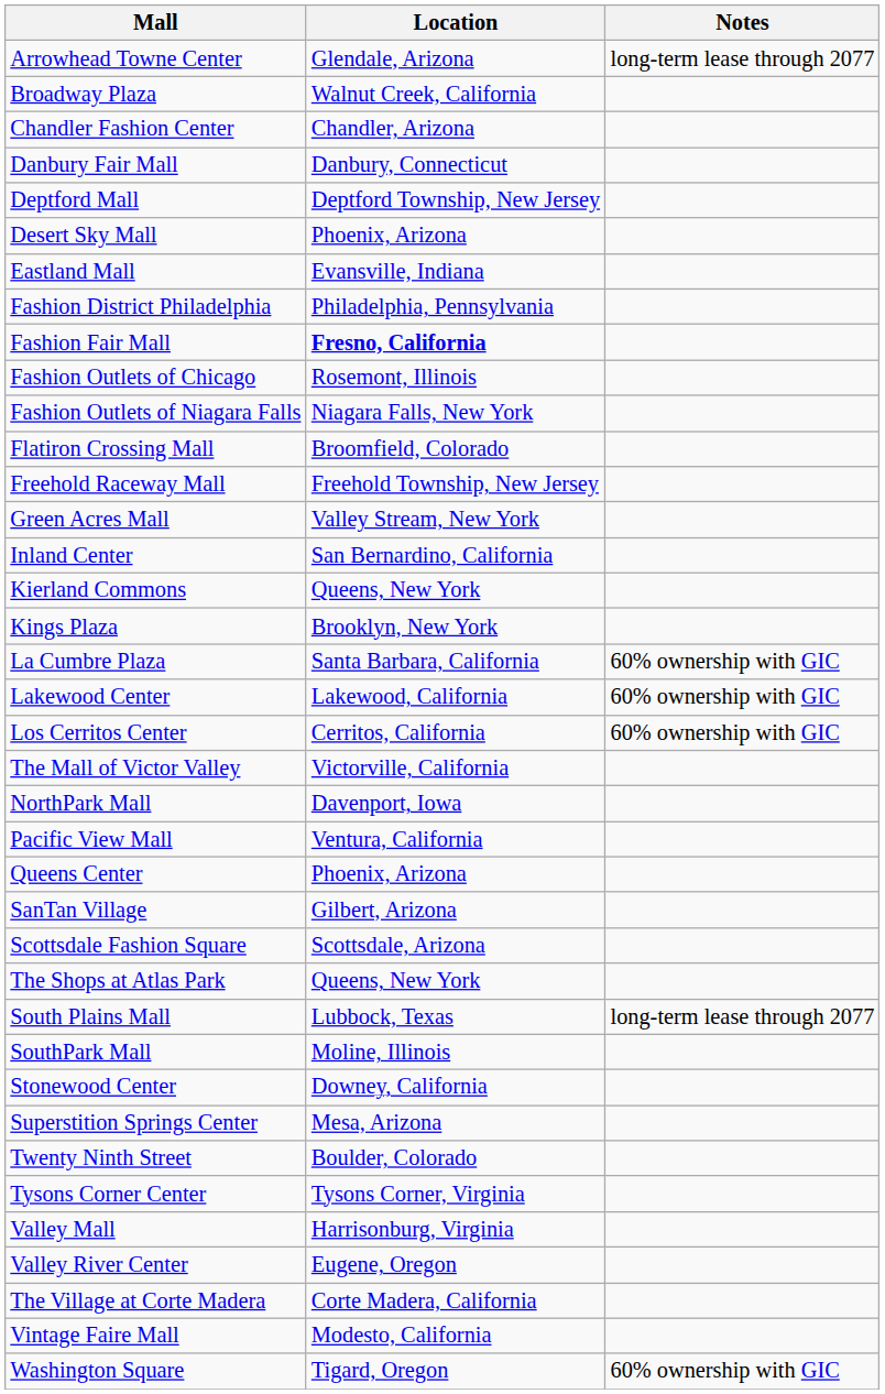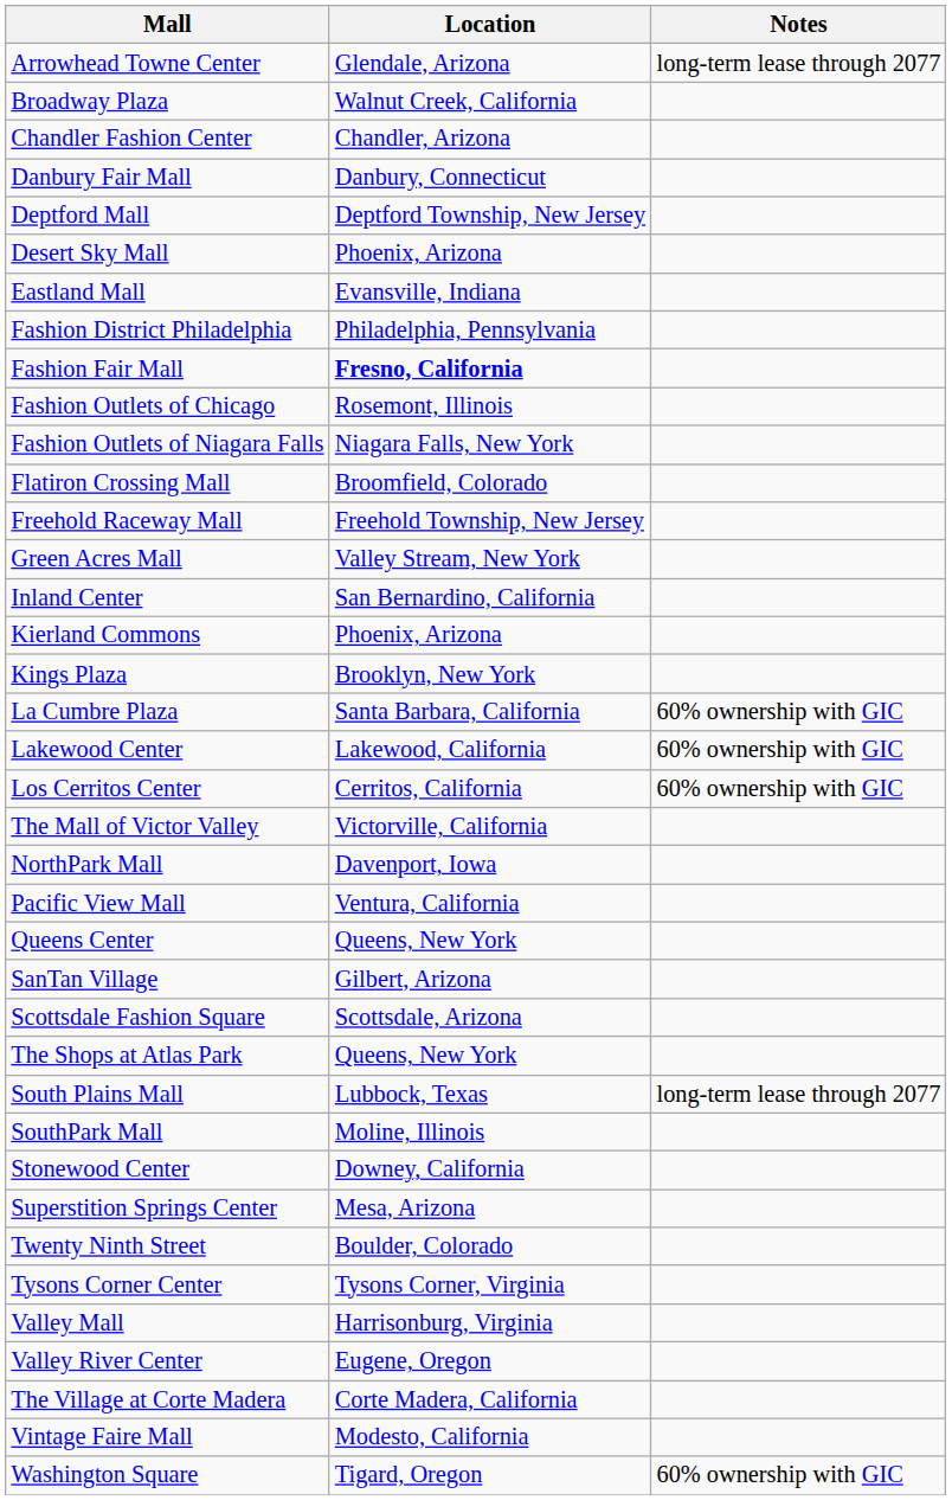Kierland Commons | Location: Queens, New York -> Phoenix, Arizona
Queens Center | Location: Phoenix, Arizona -> Queens, New York
